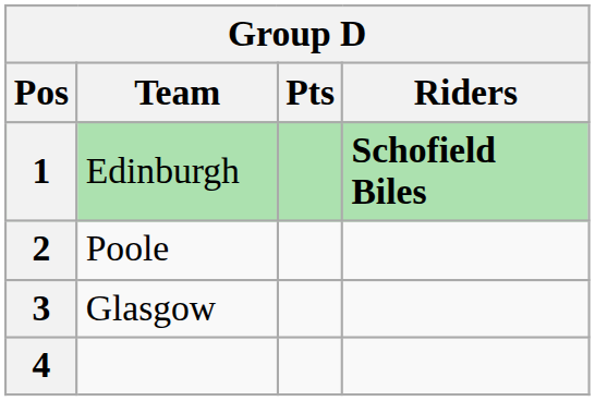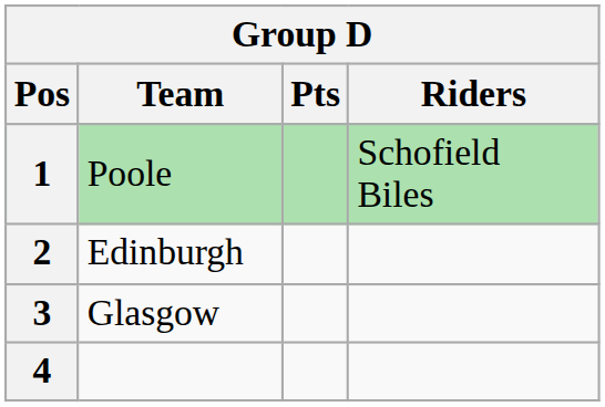1 | Team: Edinburgh -> Poole
1 | Riders: bold -> normal
2 | Team: Poole -> Edinburgh
